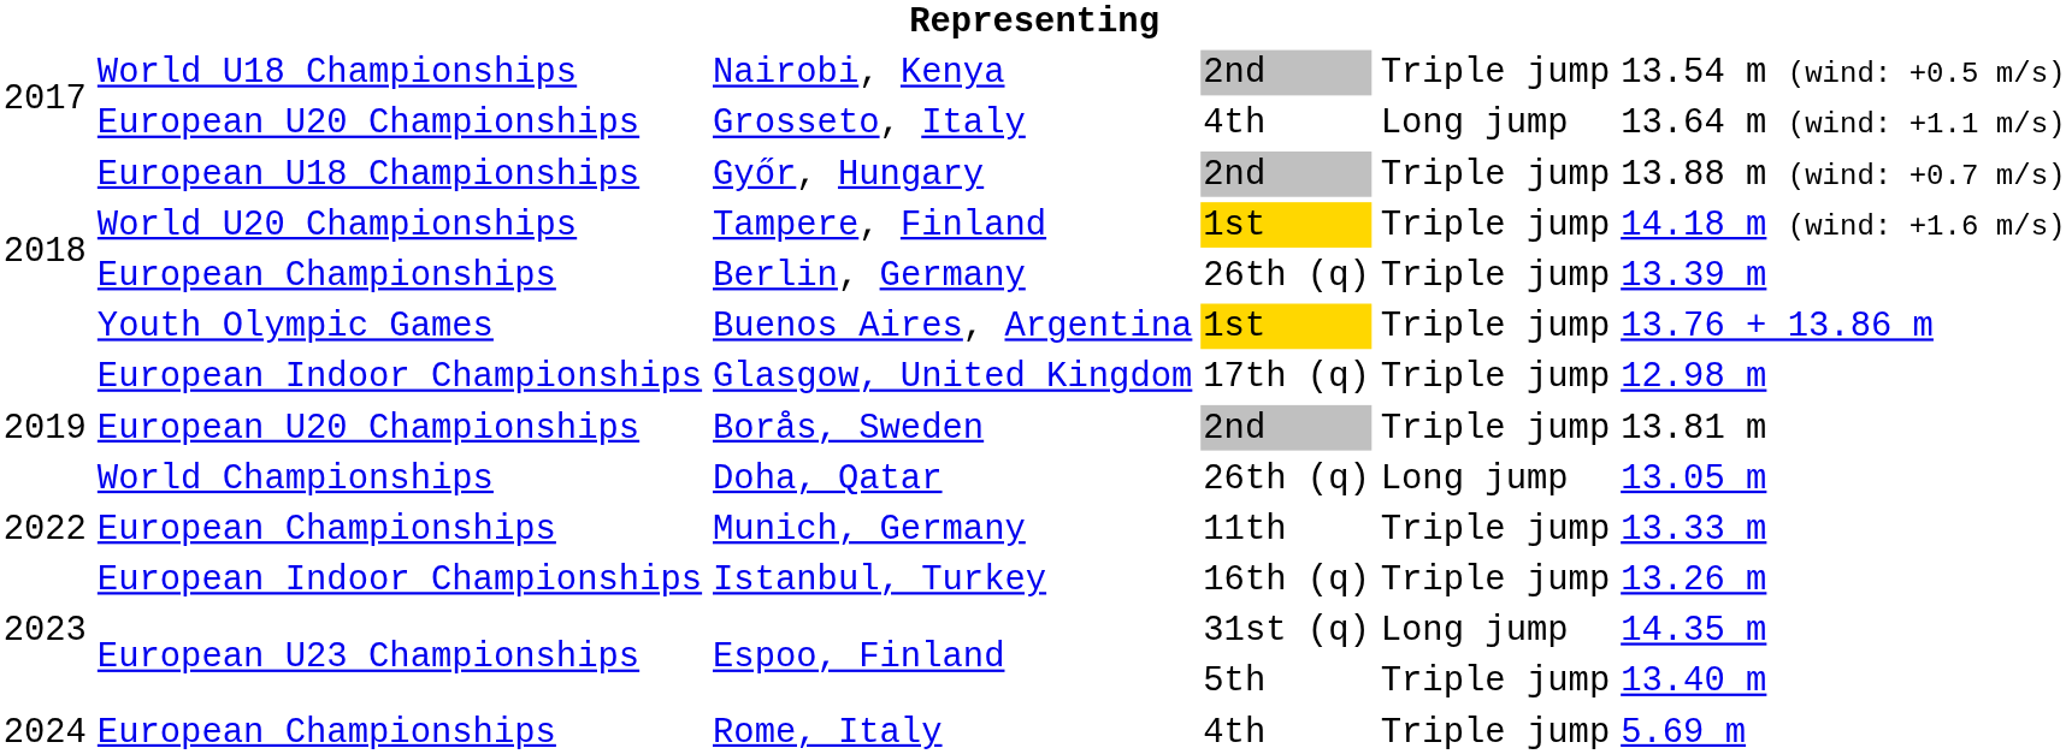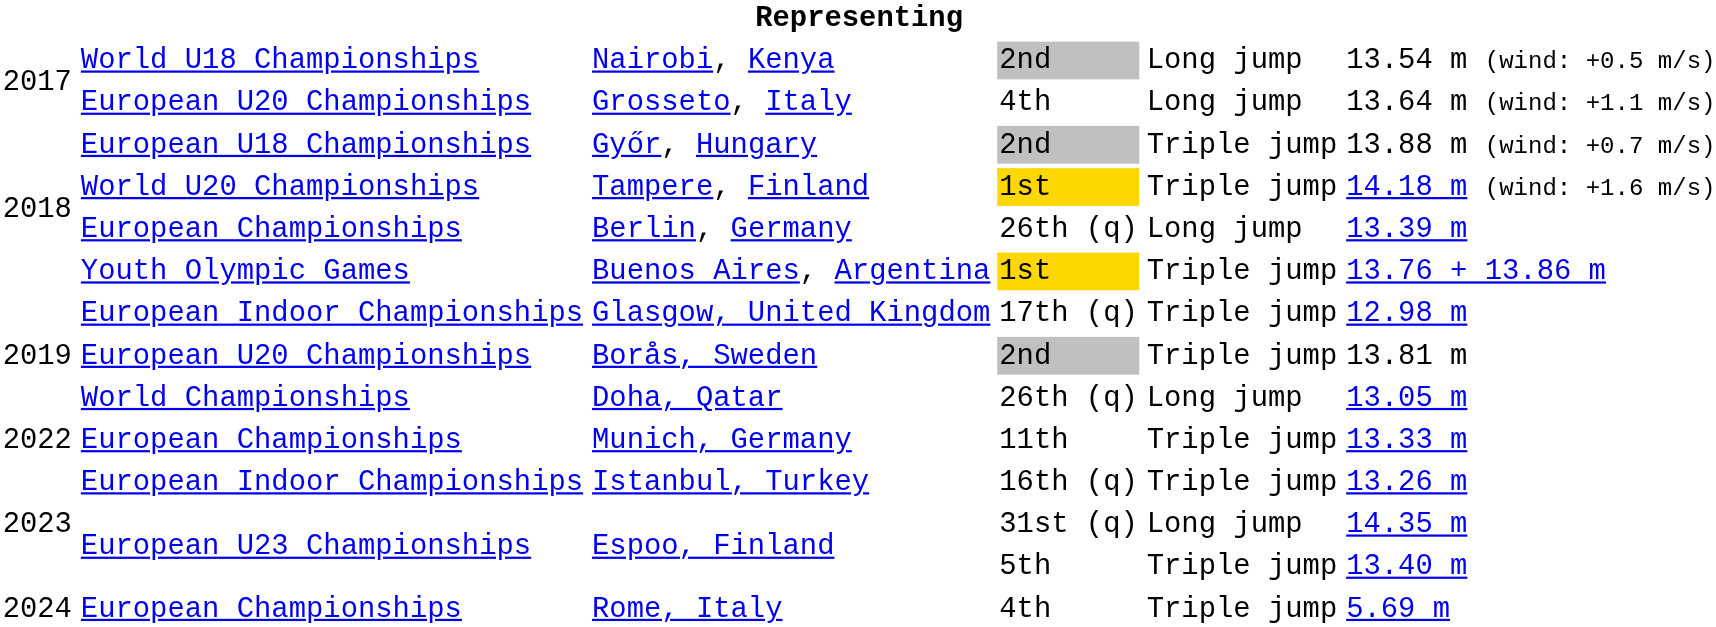Nairobi, Kenya | column 5: Triple jump -> Long jump
Berlin, Germany | column 5: Triple jump -> Long jump
